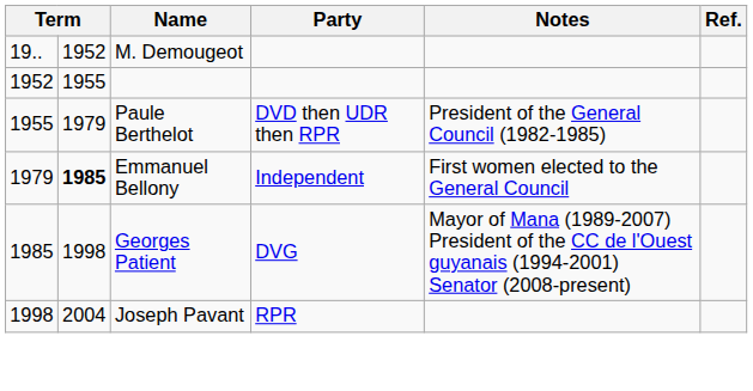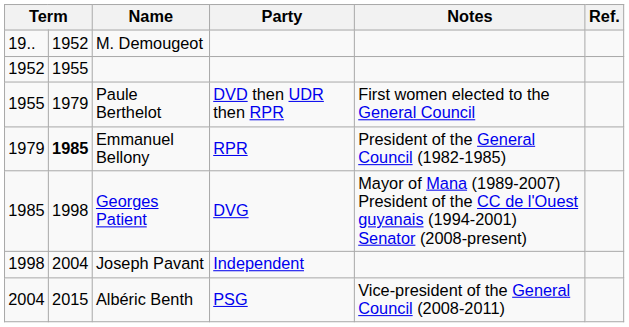Paule Berthelot | Notes: President of the General Council (1982-1985) -> First women elected to the General Council
Emmanuel Bellony | Party: Independent -> RPR
Emmanuel Bellony | Notes: First women elected to the General Council -> President of the General Council (1982-1985)
Joseph Pavant | Party: RPR -> Independent
+ row: 2004 | 2015 | Albéric Benth | PSG | Vice-president of the General Council (2008-2011)
